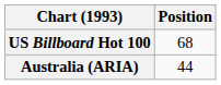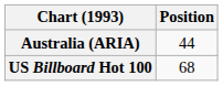rows swapped: Australia (ARIA) <-> US Billboard Hot 100
